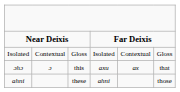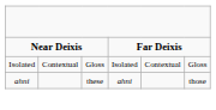- row: ɔhɔ | ɔ | this | axu | ax | that
